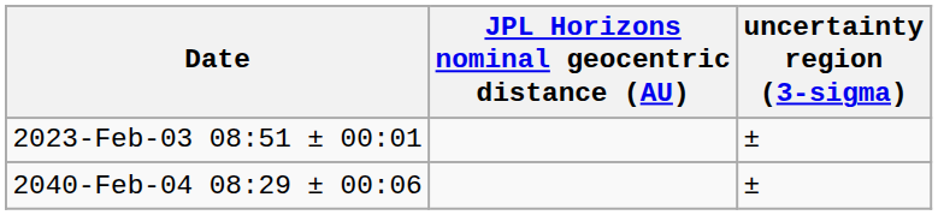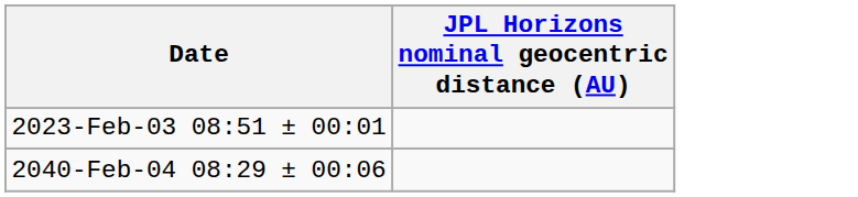- column: uncertainty region (3-sigma) | ± | ±
